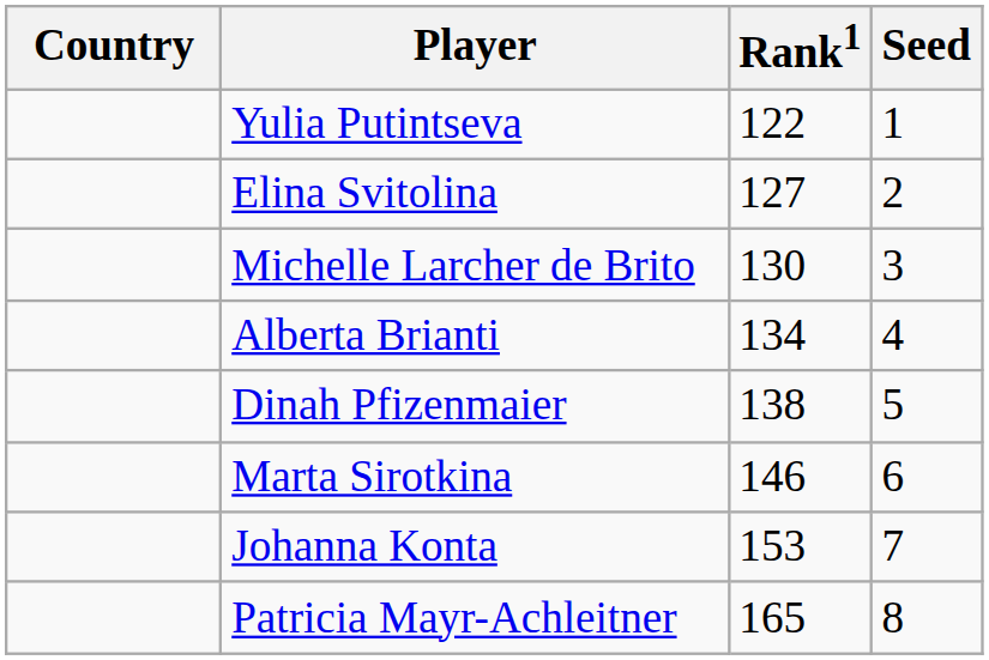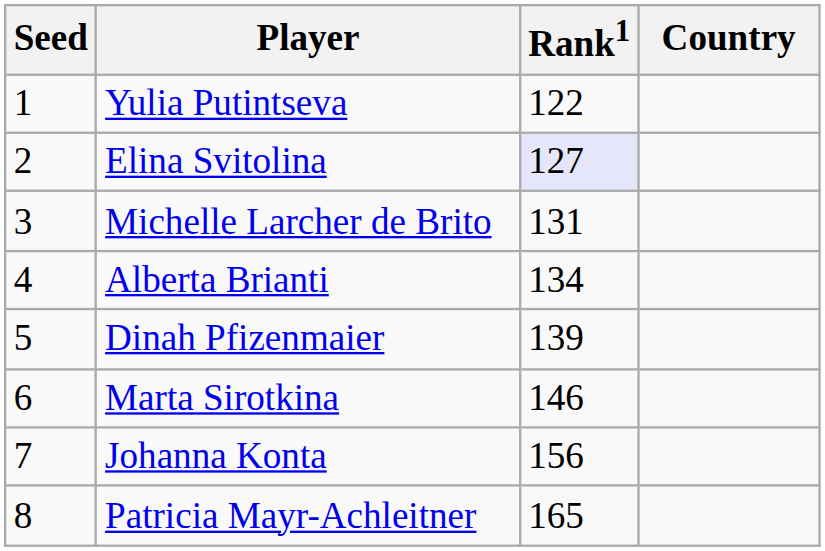columns swapped: Country <-> Seed
Elina Svitolina | Rank1: no background -> lavender background
Michelle Larcher de Brito | Rank1: 130 -> 131
Dinah Pfizenmaier | Rank1: 138 -> 139
Johanna Konta | Rank1: 153 -> 156
